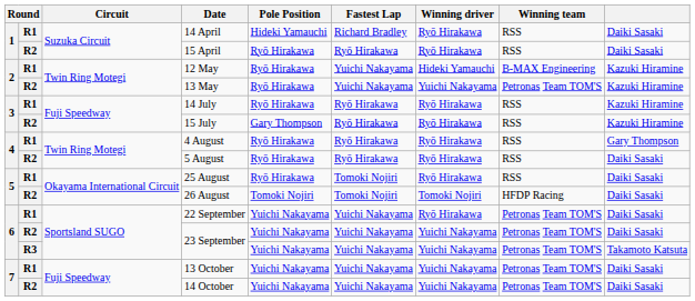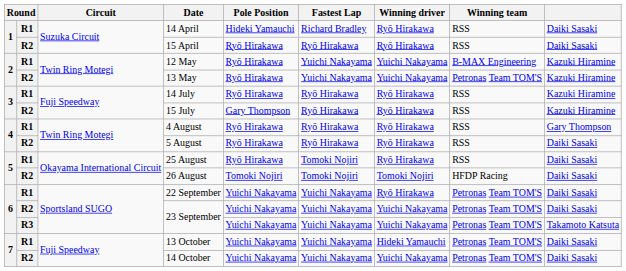12 May | Winning driver: Hideki Yamauchi -> Yuichi Nakayama
13 October | Winning driver: Yuichi Nakayama -> Hideki Yamauchi
